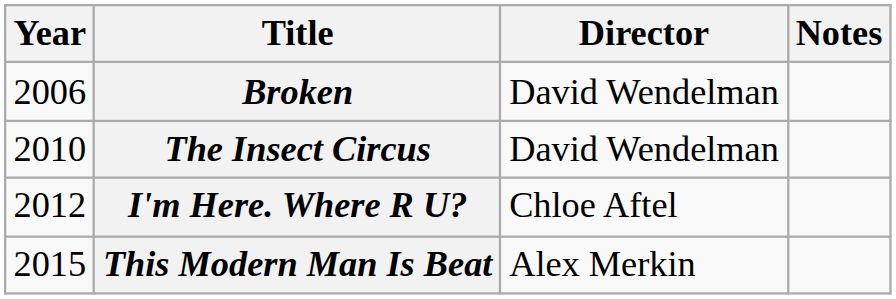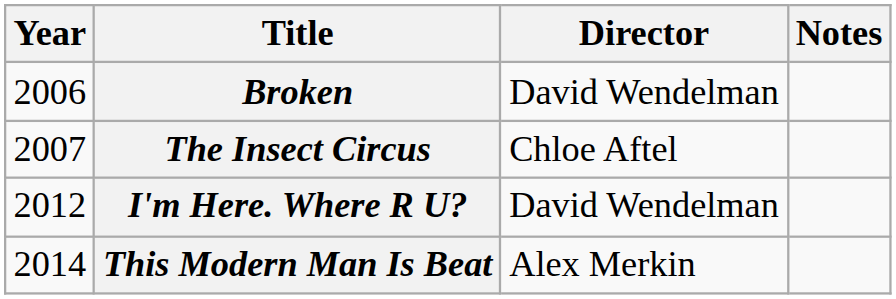The Insect Circus | Year: 2010 -> 2007
The Insect Circus | Director: David Wendelman -> Chloe Aftel
I'm Here. Where R U? | Director: Chloe Aftel -> David Wendelman
This Modern Man Is Beat | Year: 2015 -> 2014
